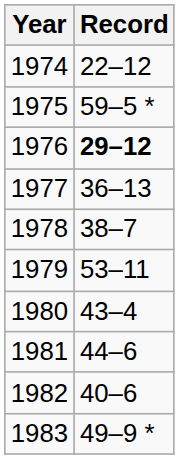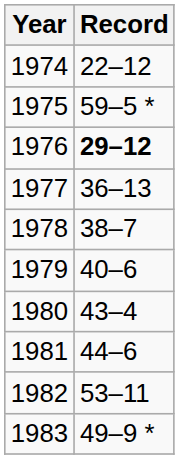1979 | Record: 53–11 -> 40–6
1982 | Record: 40–6 -> 53–11
